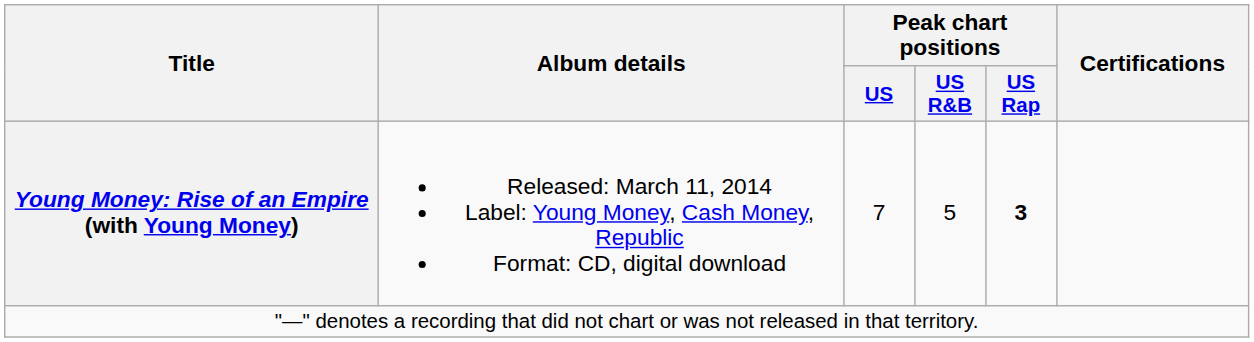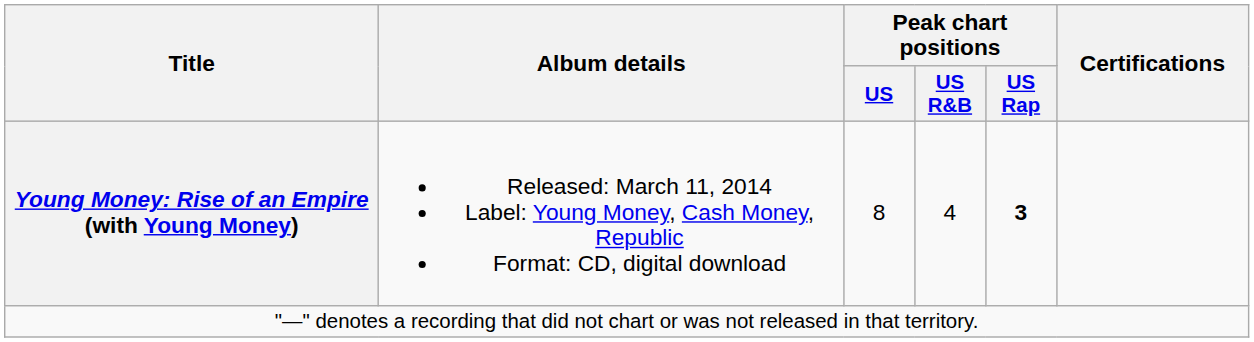Young Money: Rise of an Empire (with Young Money) | Peak chart positions / US: 7 -> 8
Young Money: Rise of an Empire (with Young Money) | Peak chart positions / US R&B: 5 -> 4
